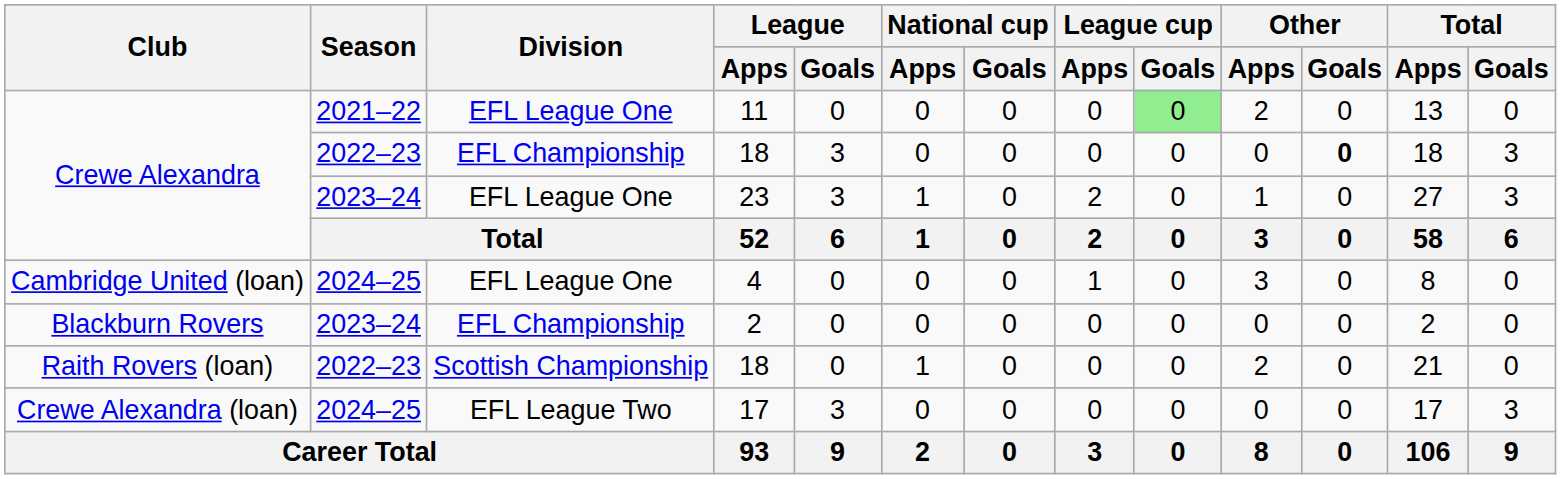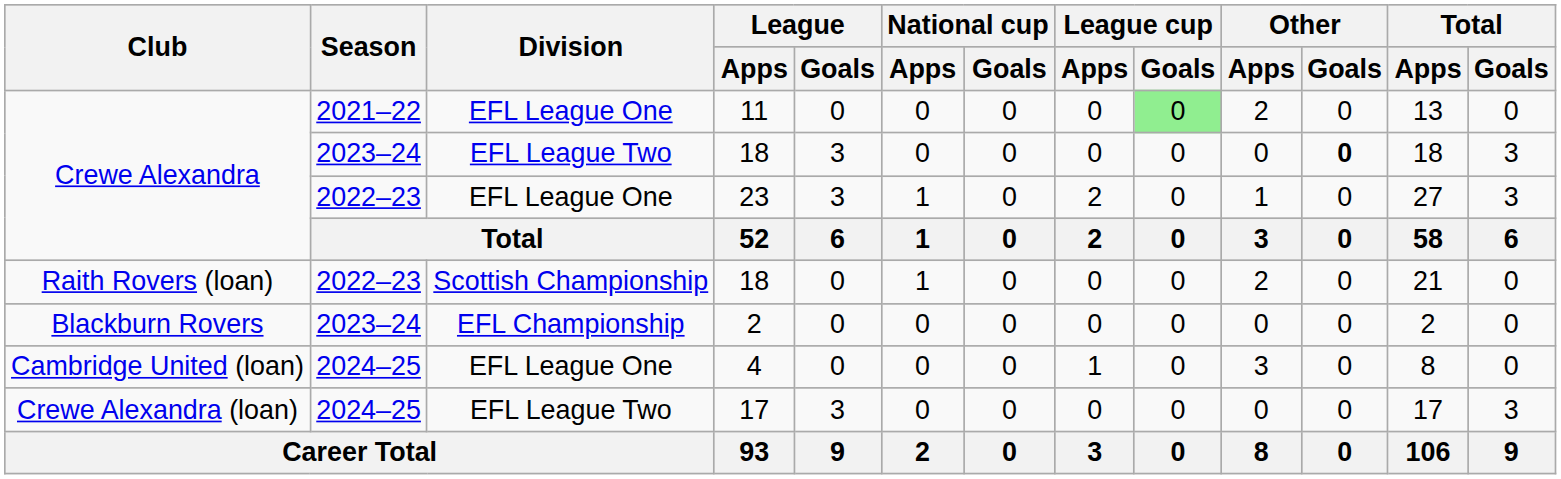Crewe Alexandra / 18 | Season: 2022–23 -> 2023–24
Crewe Alexandra / 18 | Division: EFL Championship -> EFL League Two
23 | Season: 2023–24 -> 2022–23
rows swapped: Raith Rovers (loan) / 18 <-> 4
